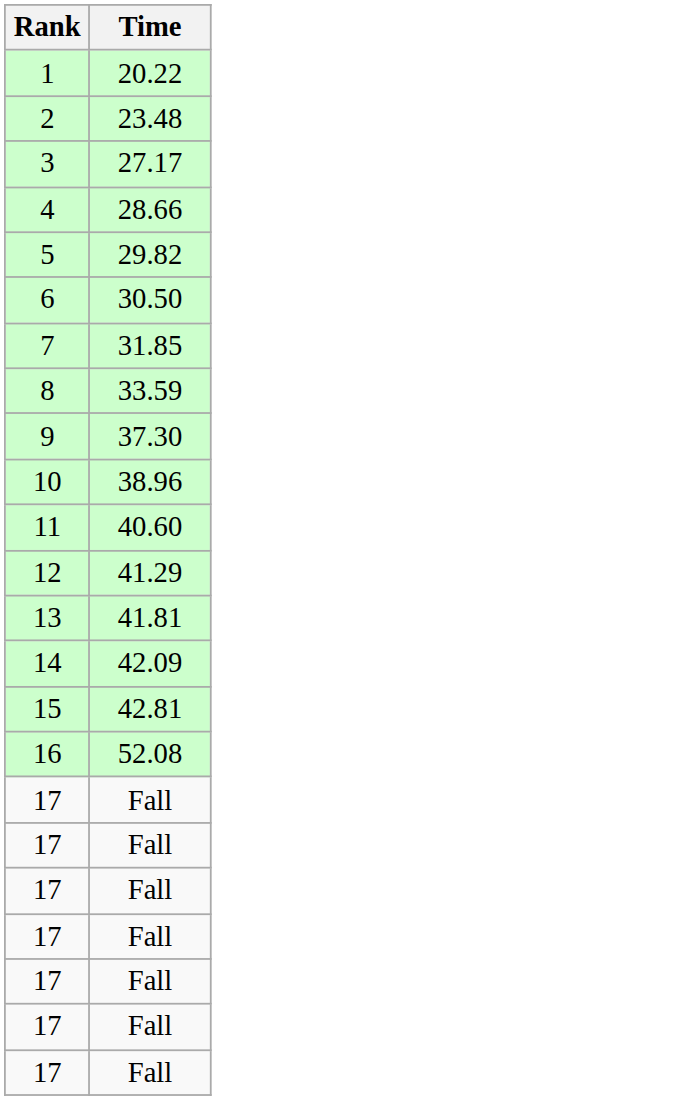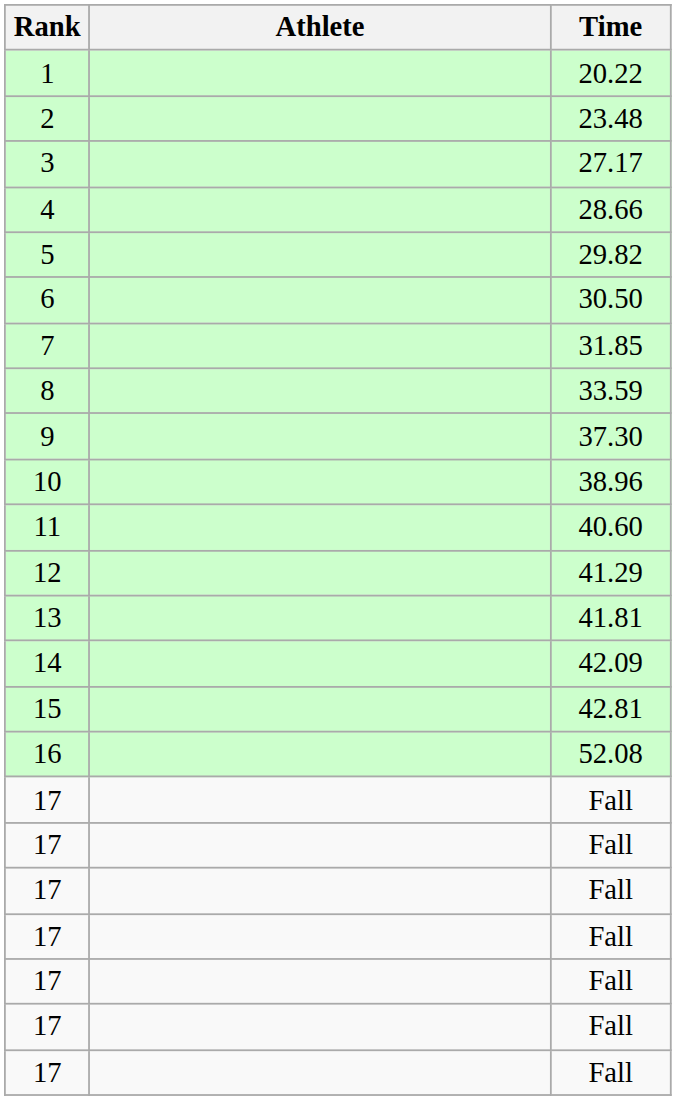+ column: Athlete
